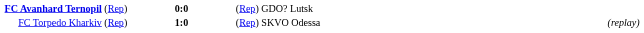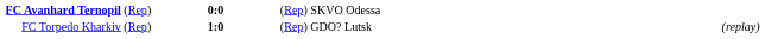FC Avanhard Ternopil (Rep) | column 3: (Rep) GDO? Lutsk -> (Rep) SKVO Odessa
FC Torpedo Kharkiv (Rep) | column 3: (Rep) SKVO Odessa -> (Rep) GDO? Lutsk
